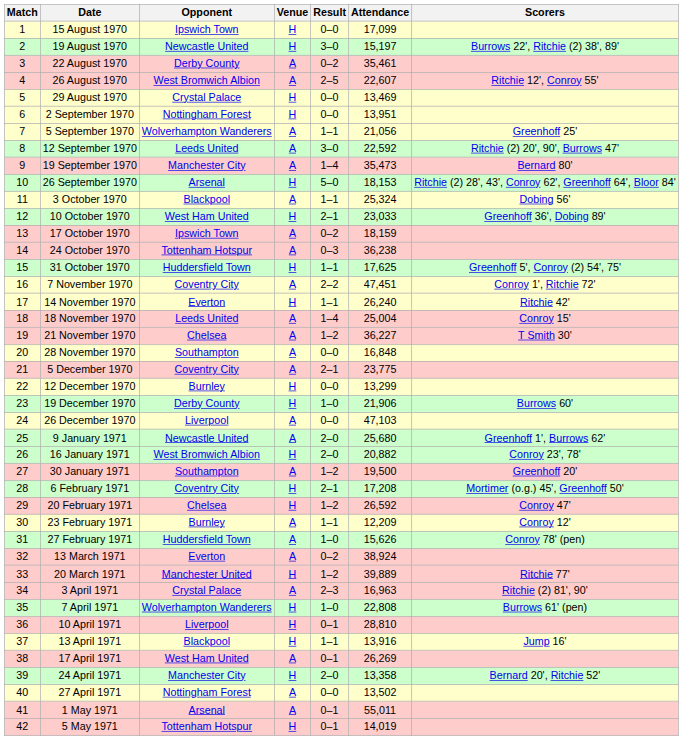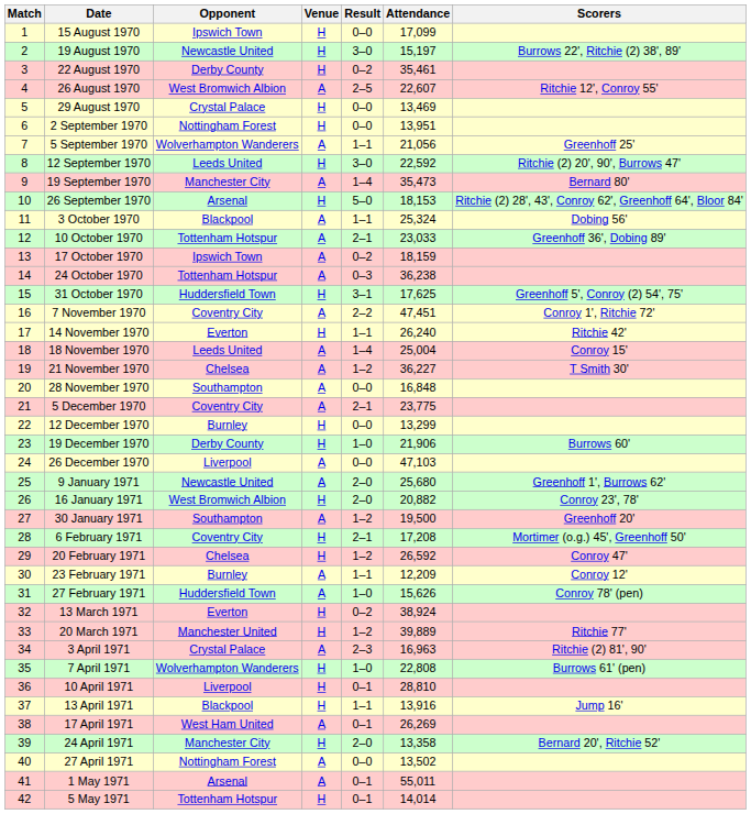22 August 1970 | Venue: A -> H
12 September 1970 | Venue: A -> H
10 October 1970 | Opponent: West Ham United -> Tottenham Hotspur
10 October 1970 | Venue: H -> A
31 October 1970 | Result: 1–1 -> 3–1
13 March 1971 | Venue: A -> H
5 May 1971 | Attendance: 14,019 -> 14,014
